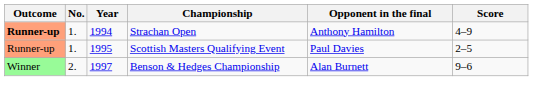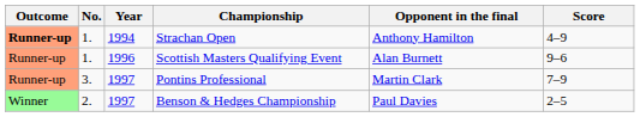Scottish Masters Qualifying Event | Year: 1995 -> 1996
Scottish Masters Qualifying Event | Opponent in the final: Paul Davies -> Alan Burnett
Scottish Masters Qualifying Event | Score: 2–5 -> 9–6
+ row: Runner-up | 3. | 1997 | Pontins Professional | Martin Clark | 7–9
Benson & Hedges Championship | Opponent in the final: Alan Burnett -> Paul Davies
Benson & Hedges Championship | Score: 9–6 -> 2–5
